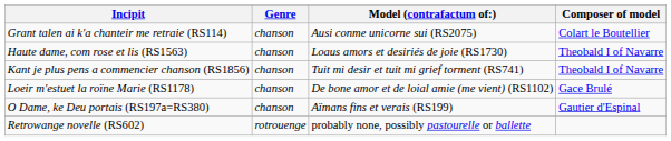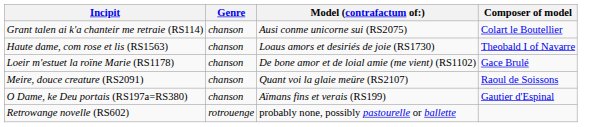- row: Kant je plus pens a commencier chanson (RS1856) | chanson | Tuit mi desir et tuit mi grief torment (RS741) | Theobald I of Navarre
+ row: Meire, douce creature (RS2091) | chanson | Quant voi la glaie meüre (RS2107) | Raoul de Soissons
